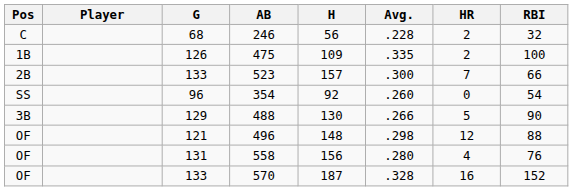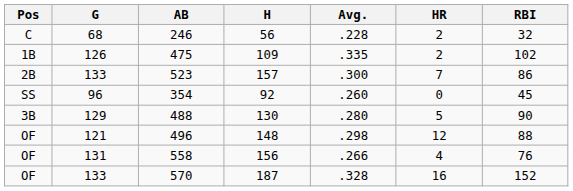- column: Player
475 | RBI: 100 -> 102
523 | RBI: 66 -> 86
354 | RBI: 54 -> 45
488 | Avg.: .266 -> .280
558 | Avg.: .280 -> .266
